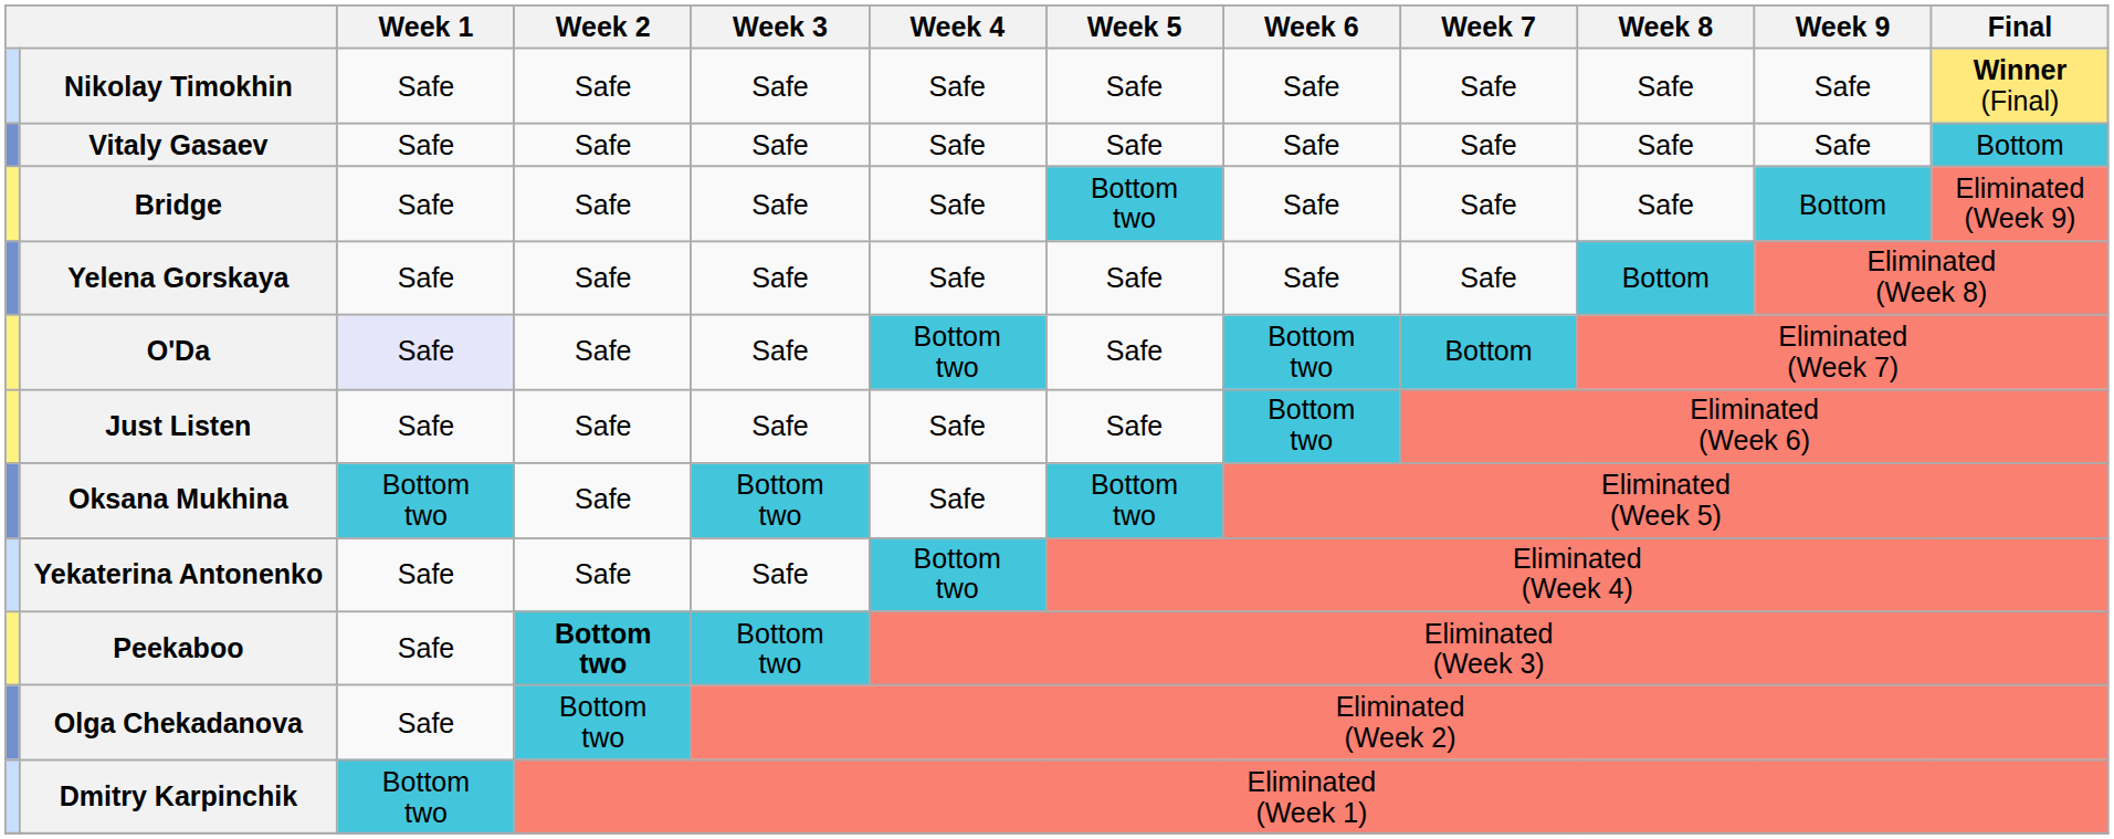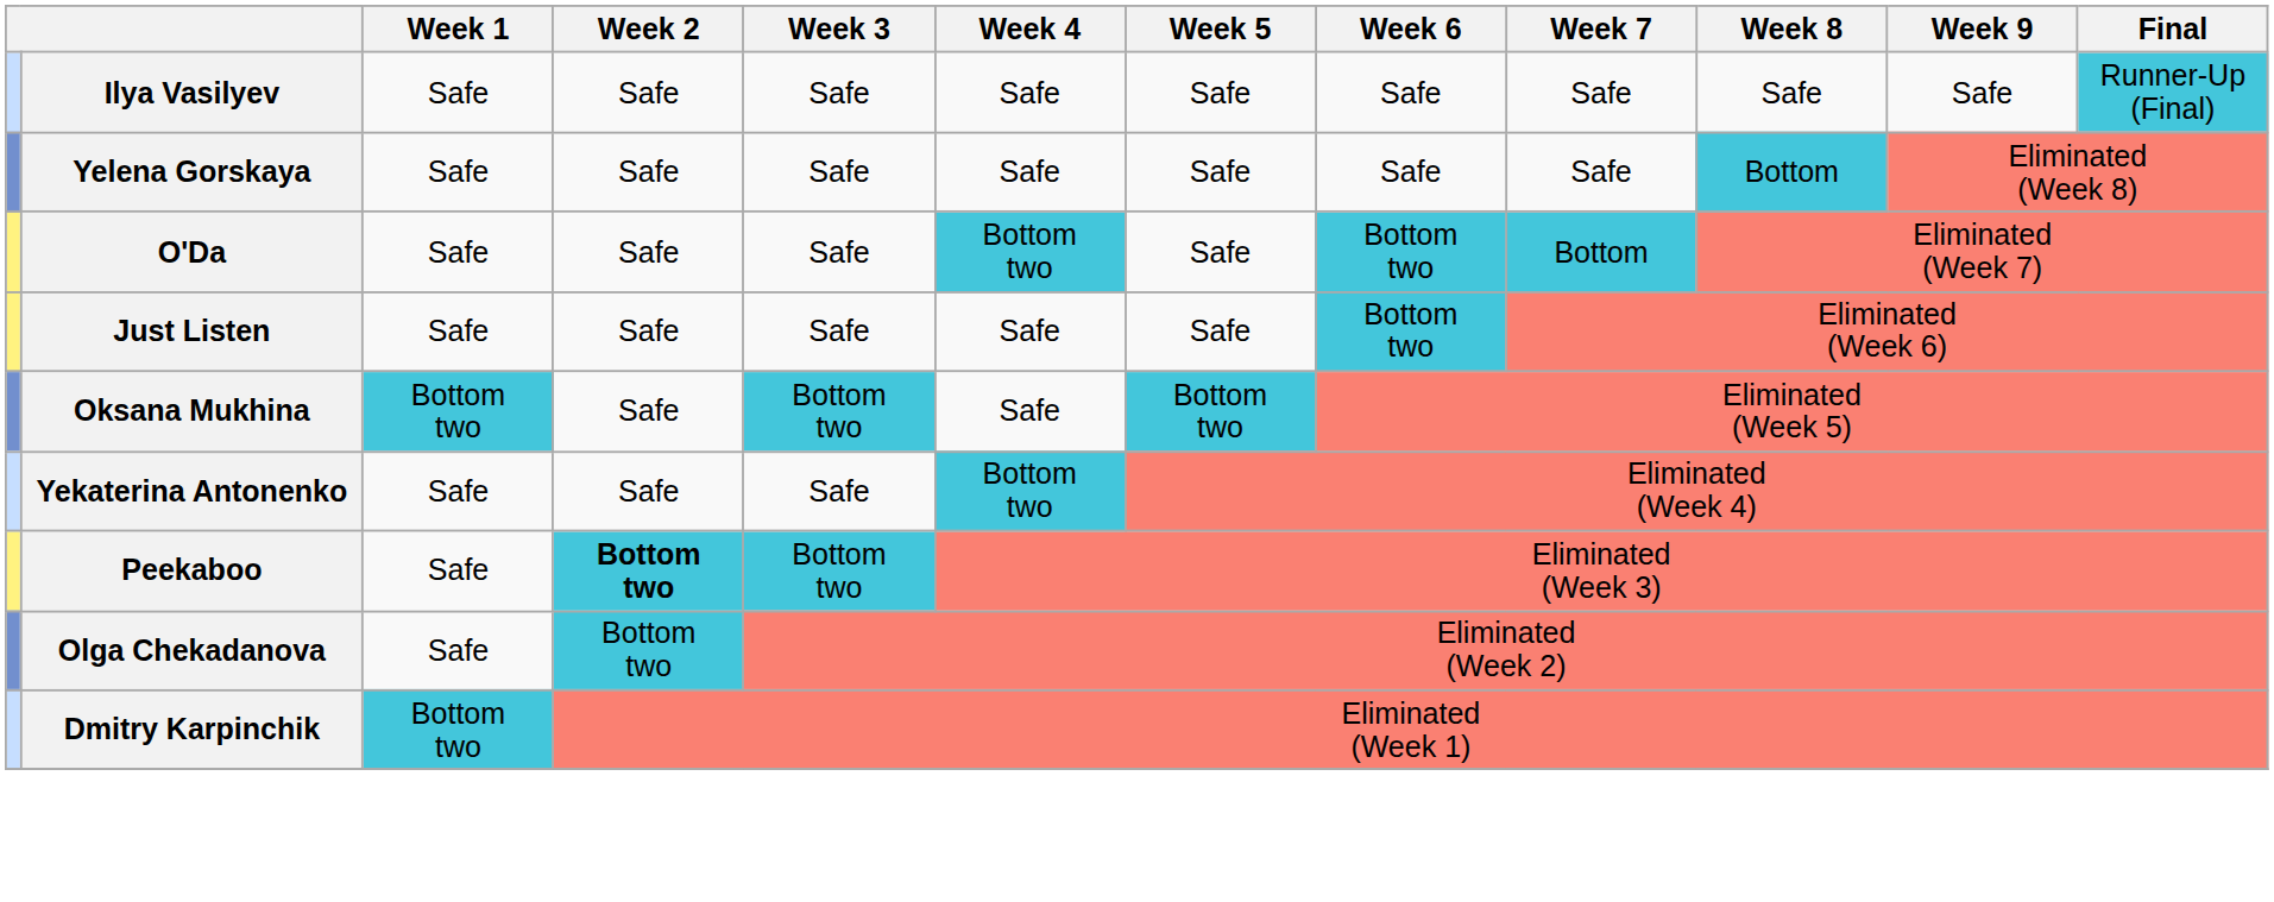- row: Nikolay Timokhin | Safe | Safe | Safe | Safe | Safe | Safe | Safe | Safe | Safe | Winner (Final)
+ row: Ilya Vasilyev | Safe | Safe | Safe | Safe | Safe | Safe | Safe | Safe | Safe | Runner-Up (Final)
- row: Vitaly Gasaev | Safe | Safe | Safe | Safe | Safe | Safe | Safe | Safe | Safe | Bottom
- row: Bridge | Safe | Safe | Safe | Safe | Bottom two | Safe | Safe | Safe | Bottom | Eliminated (Week 9)
O'Da | Week 1: lavender background -> no background
